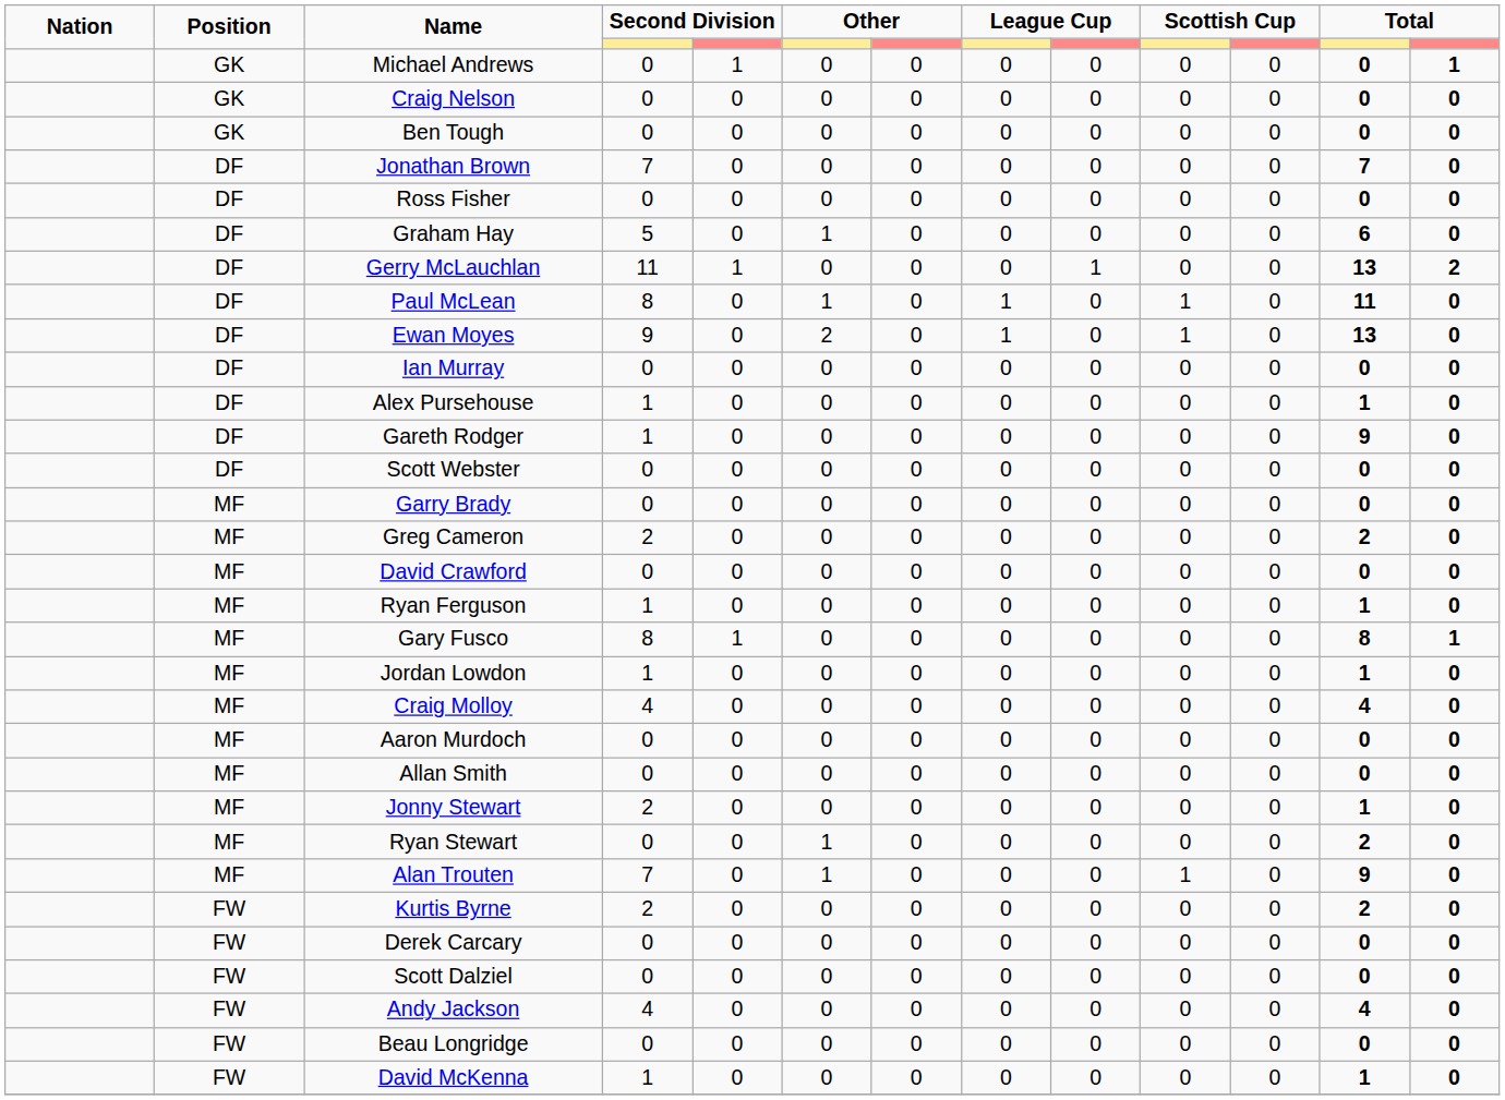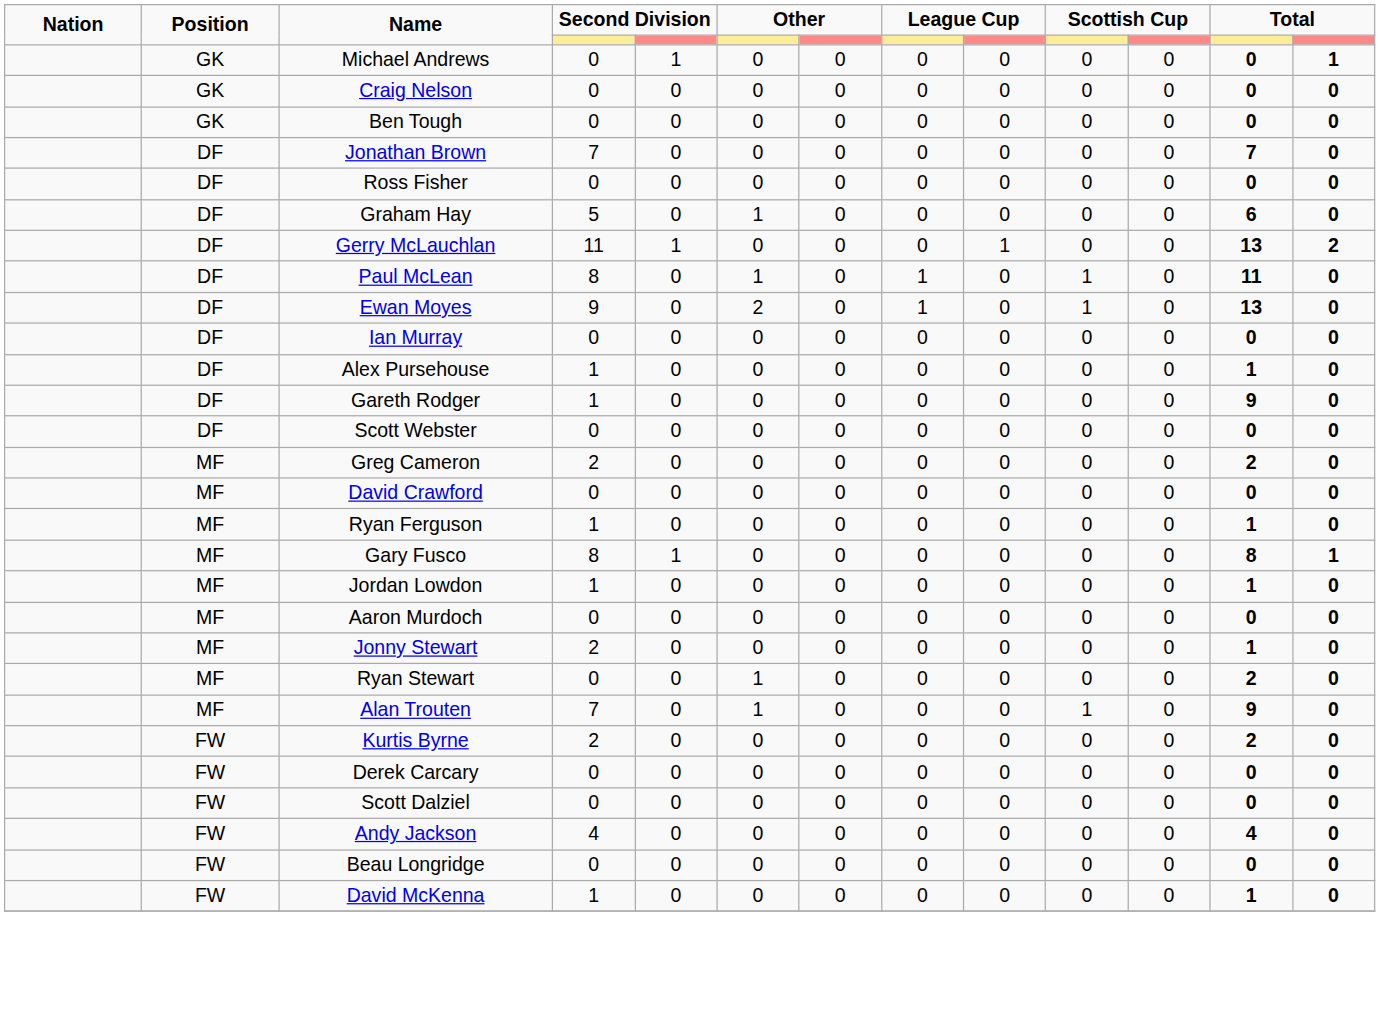- row: MF | Garry Brady | 0 | 0 | 0 | 0 | 0 | 0 | 0 | 0 | 0 | 0
- row: MF | Craig Molloy | 4 | 0 | 0 | 0 | 0 | 0 | 0 | 0 | 4 | 0
- row: MF | Allan Smith | 0 | 0 | 0 | 0 | 0 | 0 | 0 | 0 | 0 | 0
